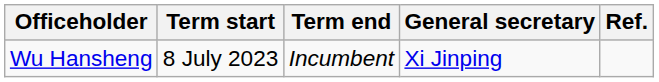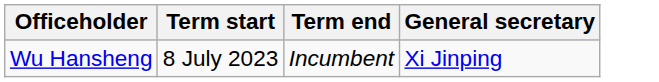- column: Ref.
